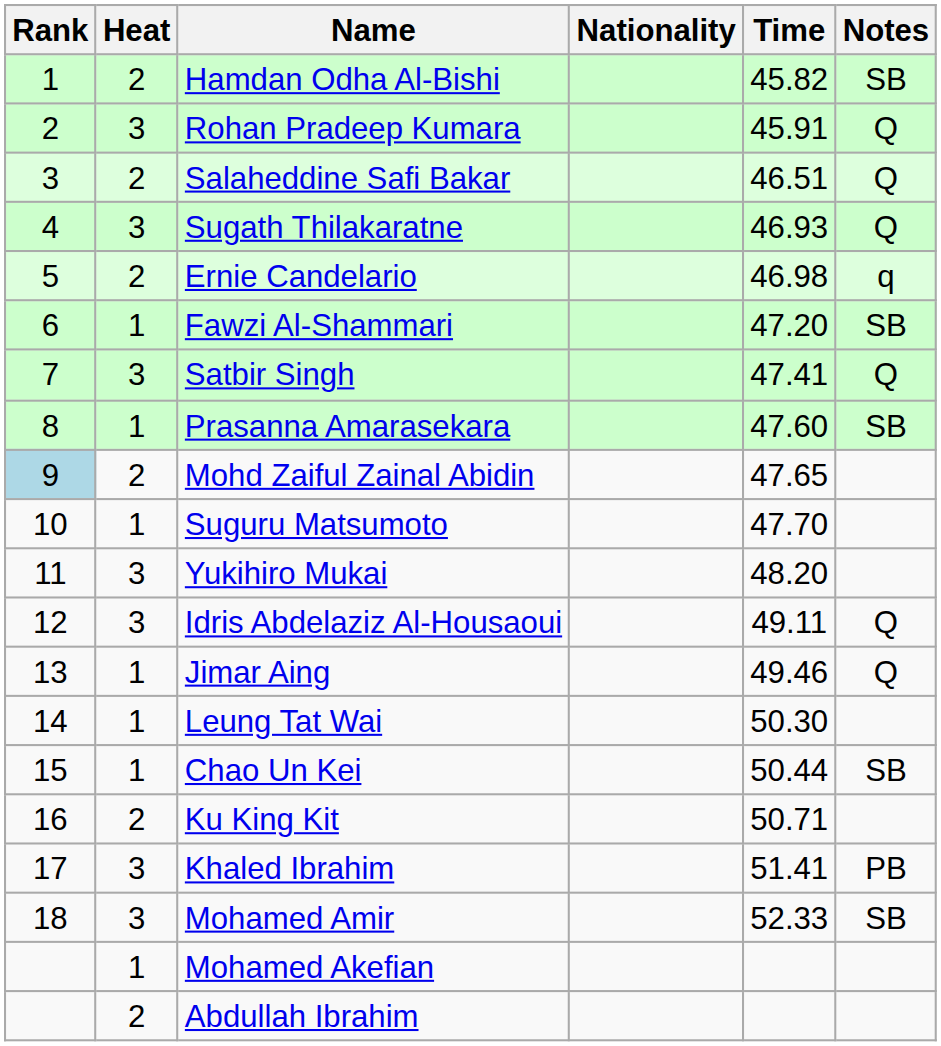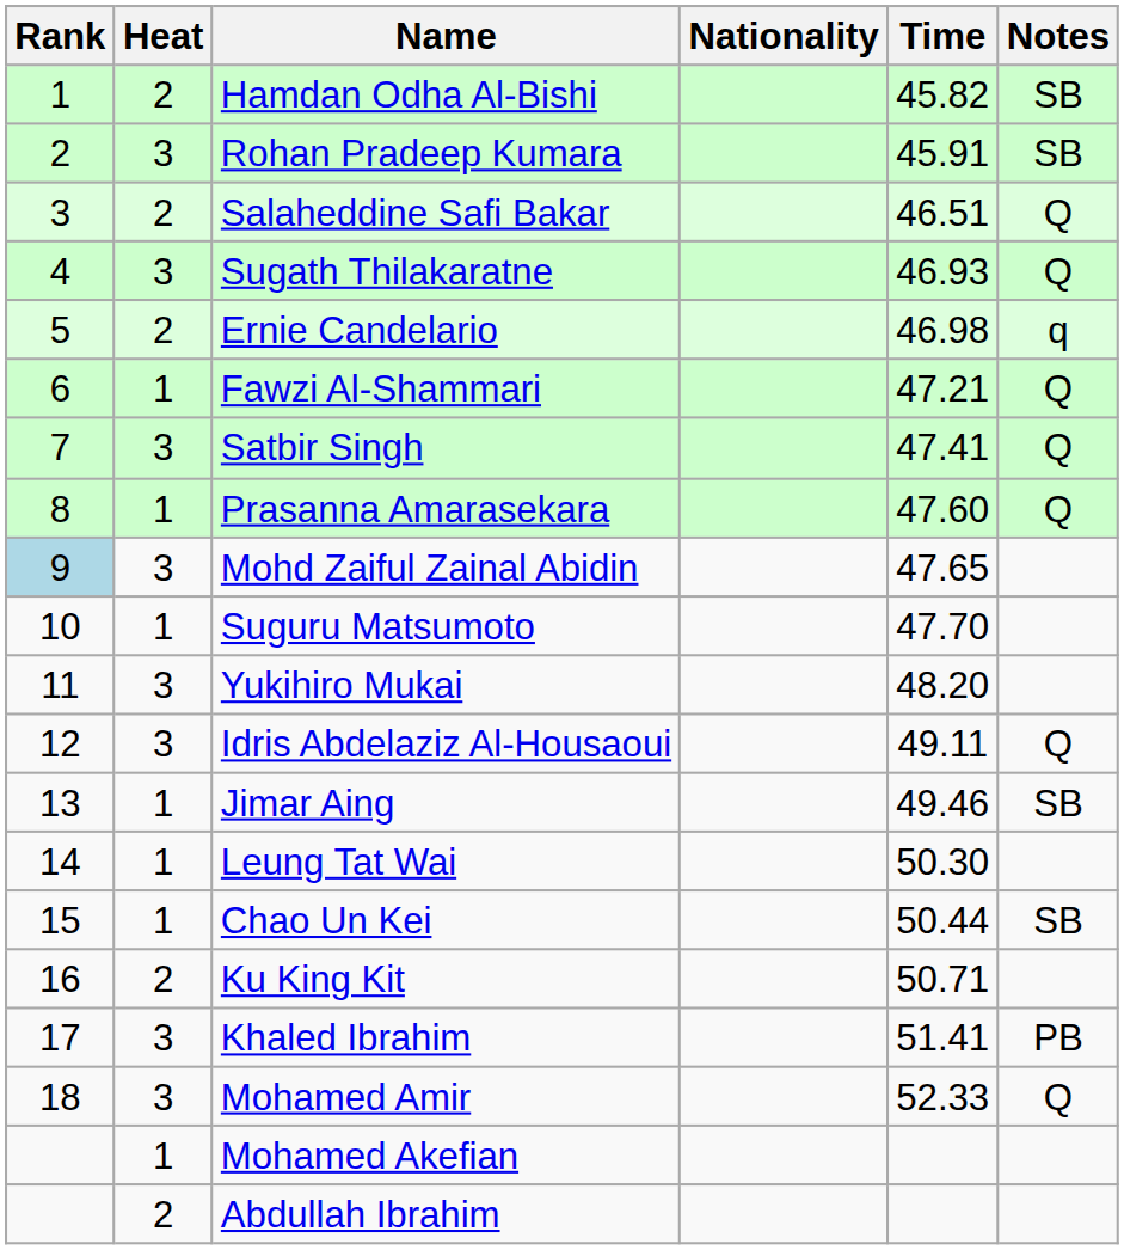Rohan Pradeep Kumara | Notes: Q -> SB
Fawzi Al-Shammari | Time: 47.20 -> 47.21
Fawzi Al-Shammari | Notes: SB -> Q
Prasanna Amarasekara | Notes: SB -> Q
Mohd Zaiful Zainal Abidin | Heat: 2 -> 3
Jimar Aing | Notes: Q -> SB
Mohamed Amir | Notes: SB -> Q
